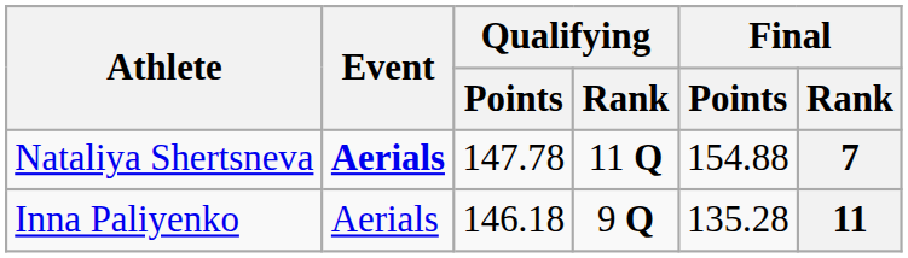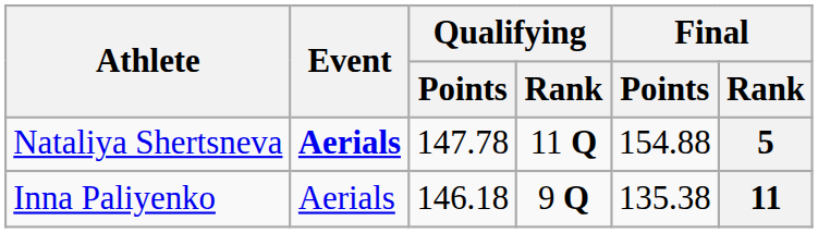Nataliya Shertsneva | Final / Rank: 7 -> 5
Inna Paliyenko | Final / Points: 135.28 -> 135.38
